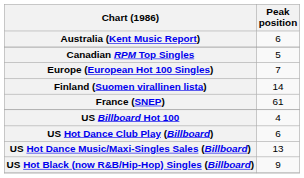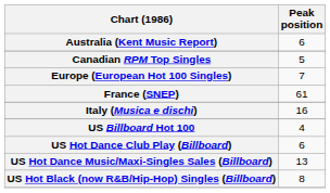- row: Finland (Suomen virallinen lista) | 14
+ row: Italy (Musica e dischi) | 16
US Hot Black (now R&B/Hip-Hop) Singles (Billboard) | Peak position: 9 -> 8
